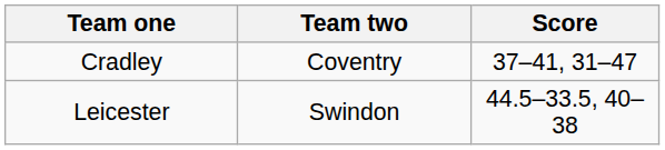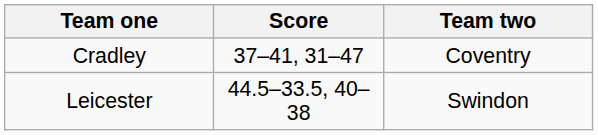columns swapped: Team two <-> Score
